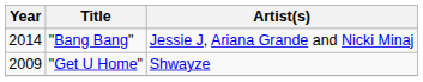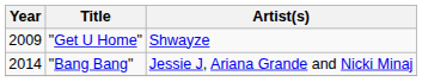rows swapped: "Get U Home" <-> "Bang Bang"
